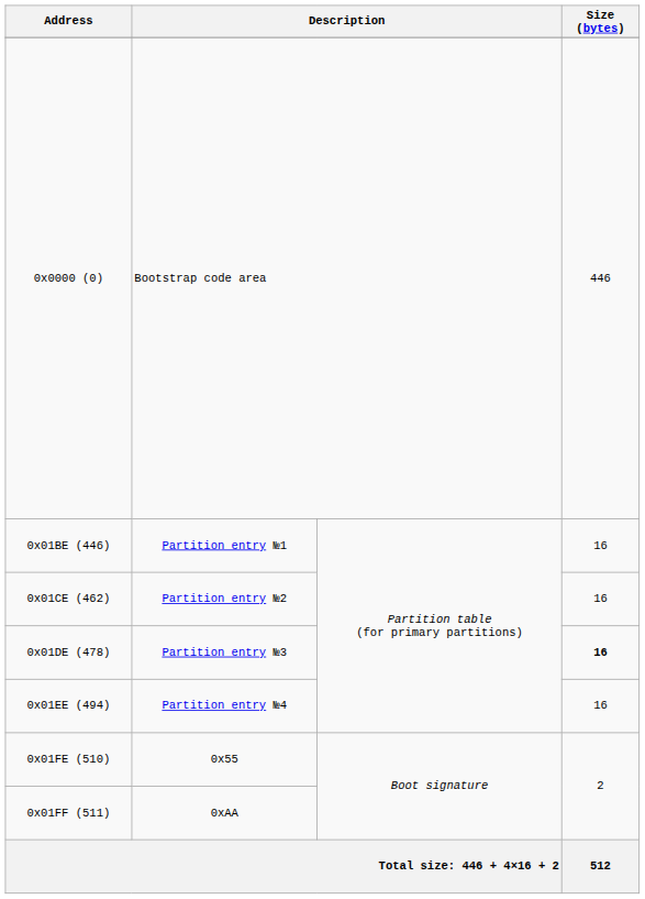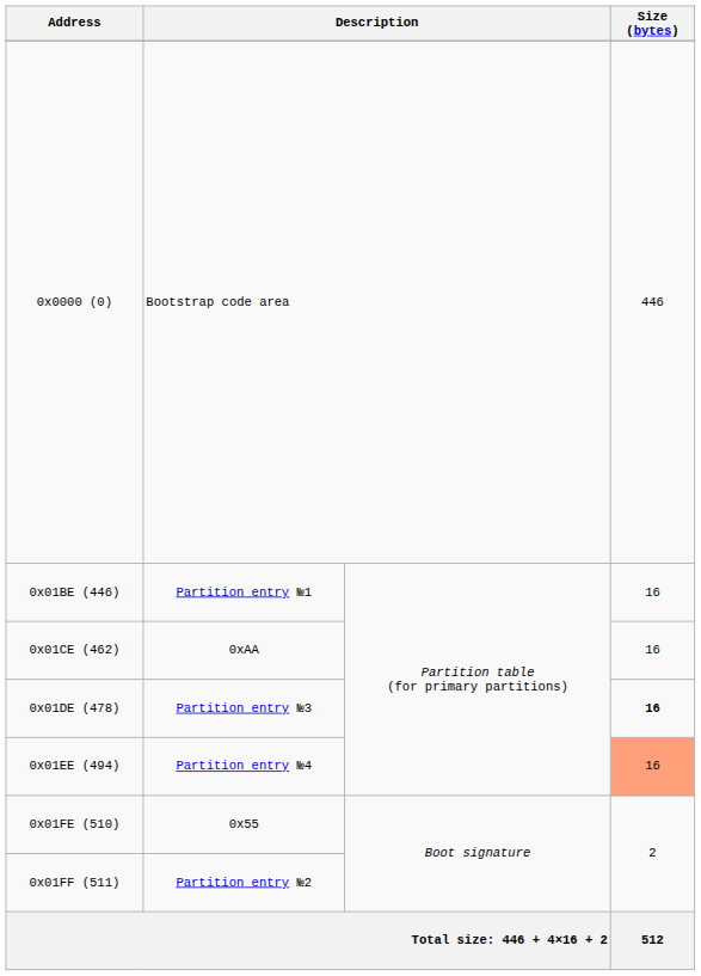0x01CE (462) | column 2: Partition entry №2 -> 0xAA
0x01EE (494) | Size (bytes): no background -> lightsalmon background
0x01FF (511) | column 2: 0xAA -> Partition entry №2
